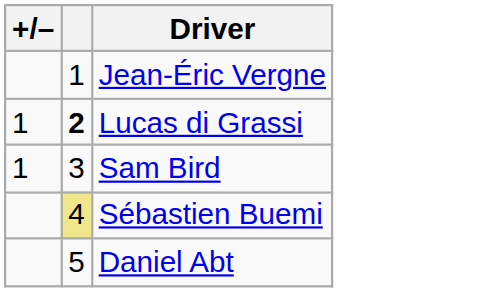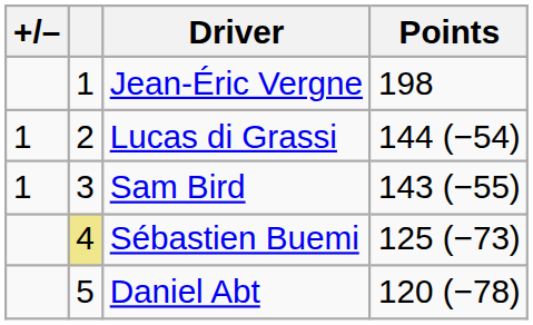+ column: Points | 198 | 144 (−54) | 143 (−55) | 125 (−73) | 120 (−78)
Lucas di Grassi | column 2: bold -> normal
